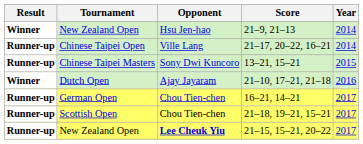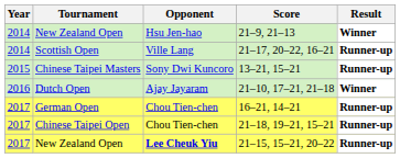columns swapped: Year <-> Result
21–17, 20–22, 16–21 | Tournament: Chinese Taipei Open -> Scottish Open
21–18, 19–21, 15–21 | Tournament: Scottish Open -> Chinese Taipei Open
